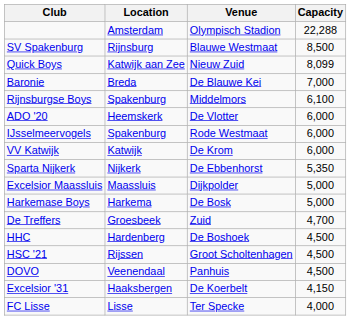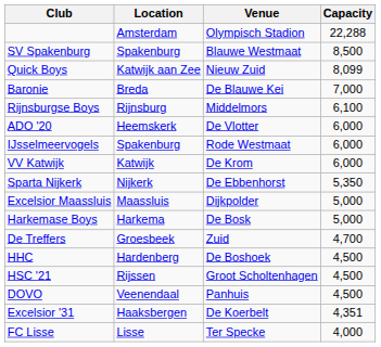SV Spakenburg | Location: Rijnsburg -> Spakenburg
Rijnsburgse Boys | Location: Spakenburg -> Rijnsburg
Excelsior '31 | Capacity: 4,150 -> 4,351
